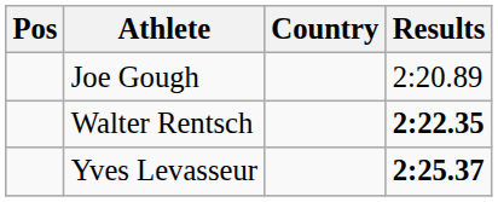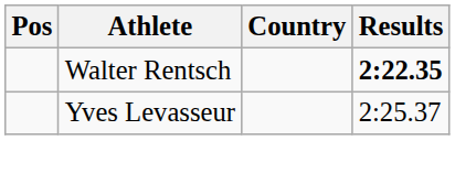- row: Joe Gough | 2:20.89
Yves Levasseur | Results: bold -> normal
